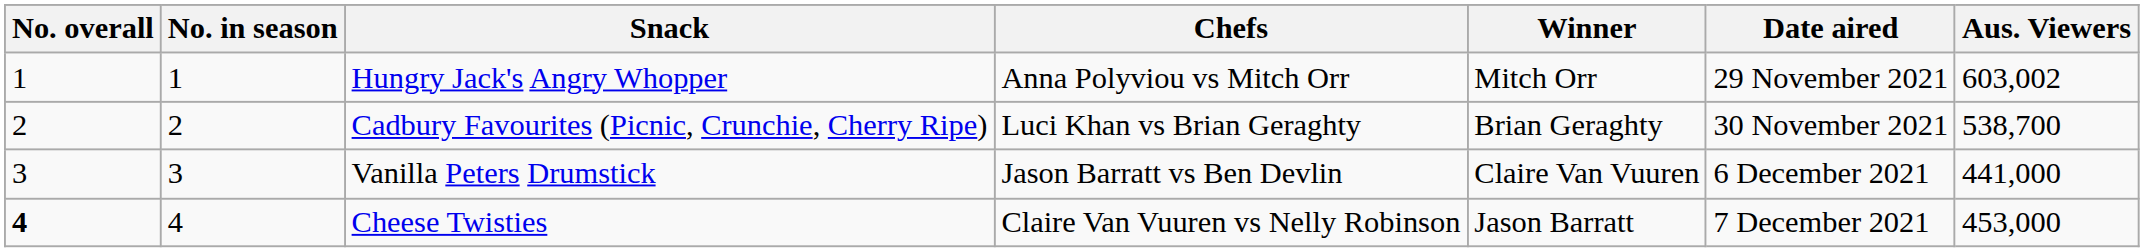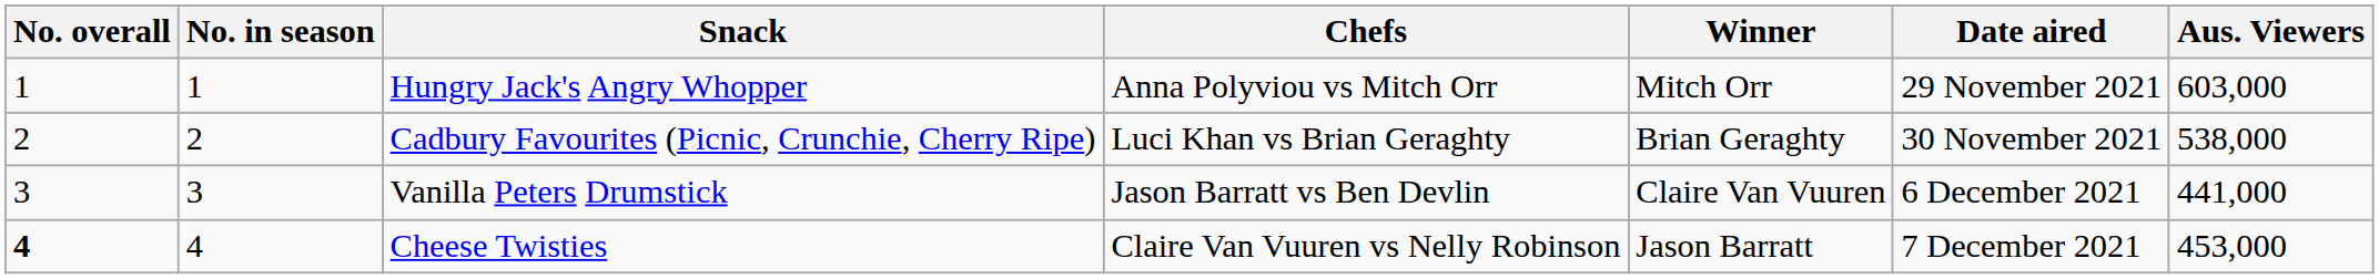Hungry Jack's Angry Whopper | Aus. Viewers: 603,002 -> 603,000
Cadbury Favourites (Picnic, Crunchie, Cherry Ripe) | Aus. Viewers: 538,700 -> 538,000
